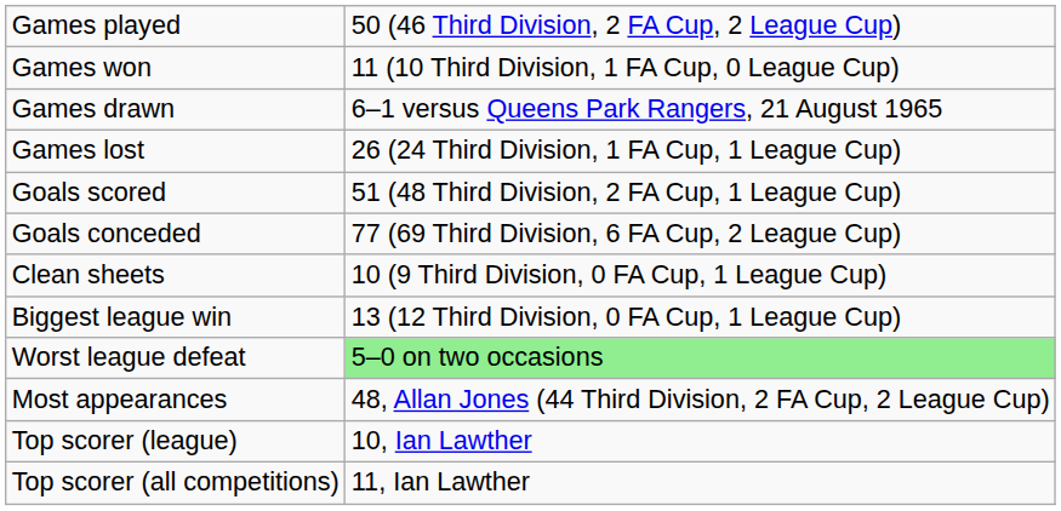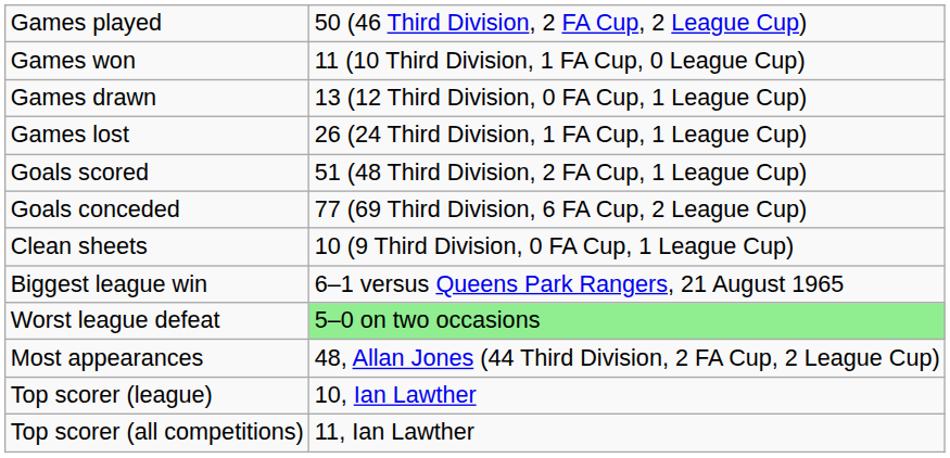Games drawn | column 2: 6–1 versus Queens Park Rangers, 21 August 1965 -> 13 (12 Third Division, 0 FA Cup, 1 League Cup)
Biggest league win | column 2: 13 (12 Third Division, 0 FA Cup, 1 League Cup) -> 6–1 versus Queens Park Rangers, 21 August 1965
